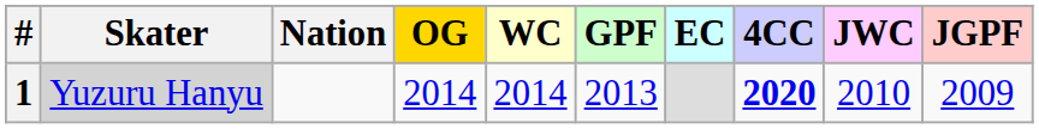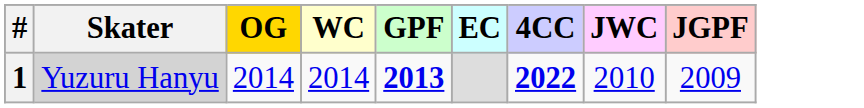- column: Nation
1 | GPF: normal -> bold
1 | 4CC: 2020 -> 2022
